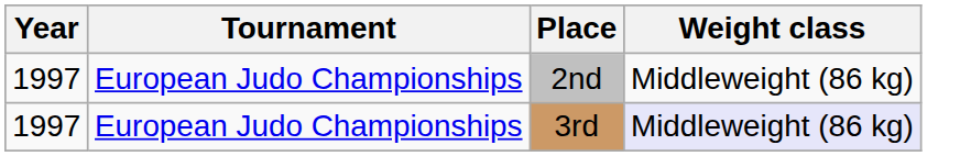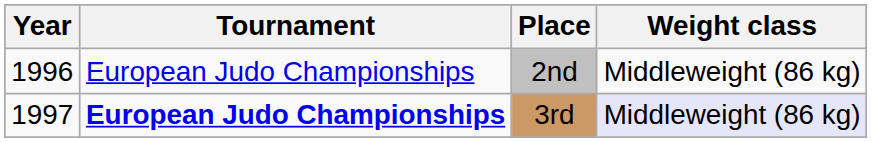2nd | Year: 1997 -> 1996
3rd | Tournament: normal -> bold
